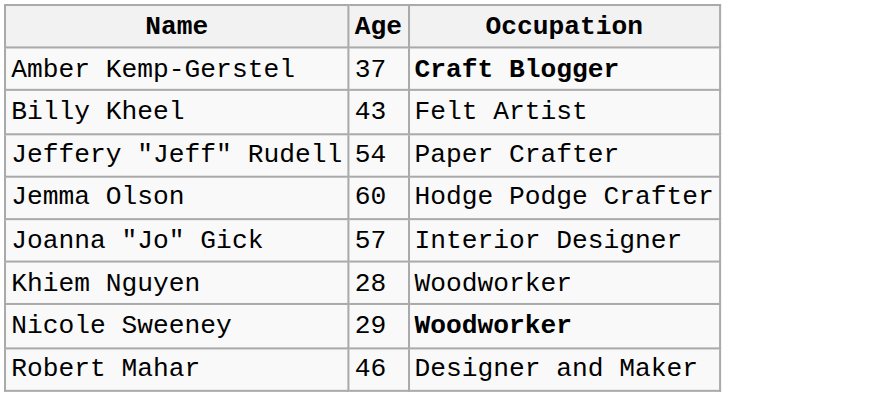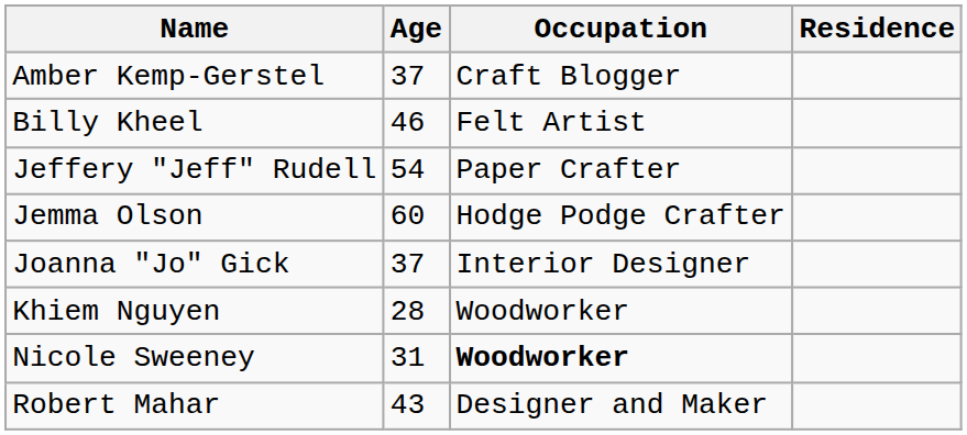+ column: Residence
Amber Kemp-Gerstel | Occupation: bold -> normal
Billy Kheel | Age: 43 -> 46
Joanna "Jo" Gick | Age: 57 -> 37
Nicole Sweeney | Age: 29 -> 31
Robert Mahar | Age: 46 -> 43
